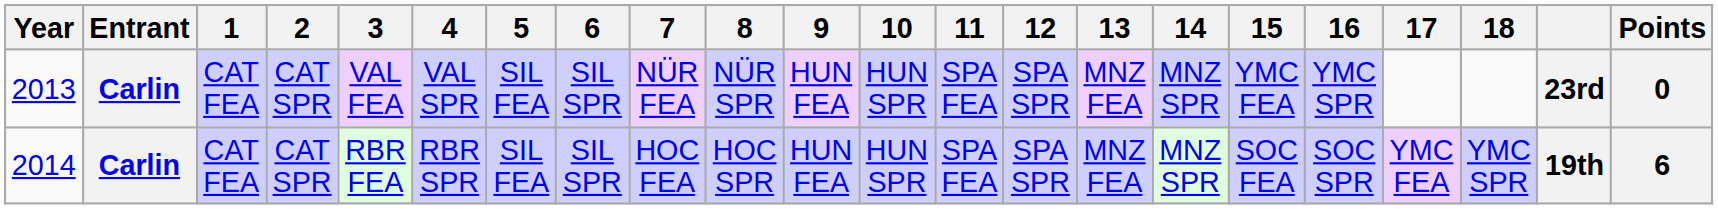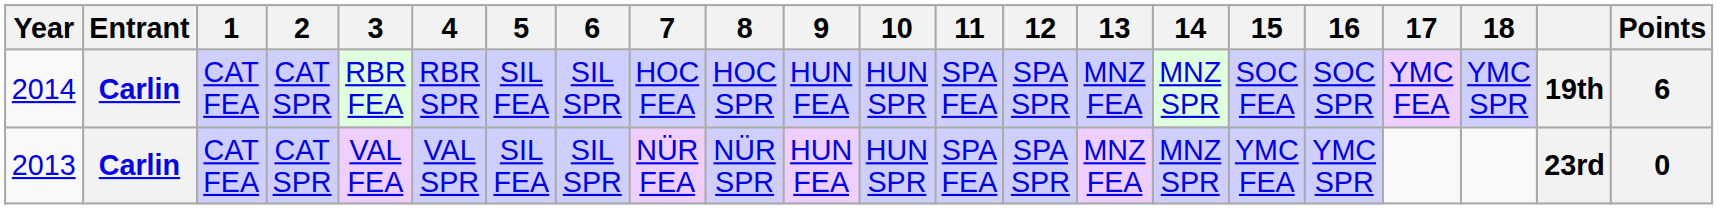rows swapped: 2013 <-> 2014
